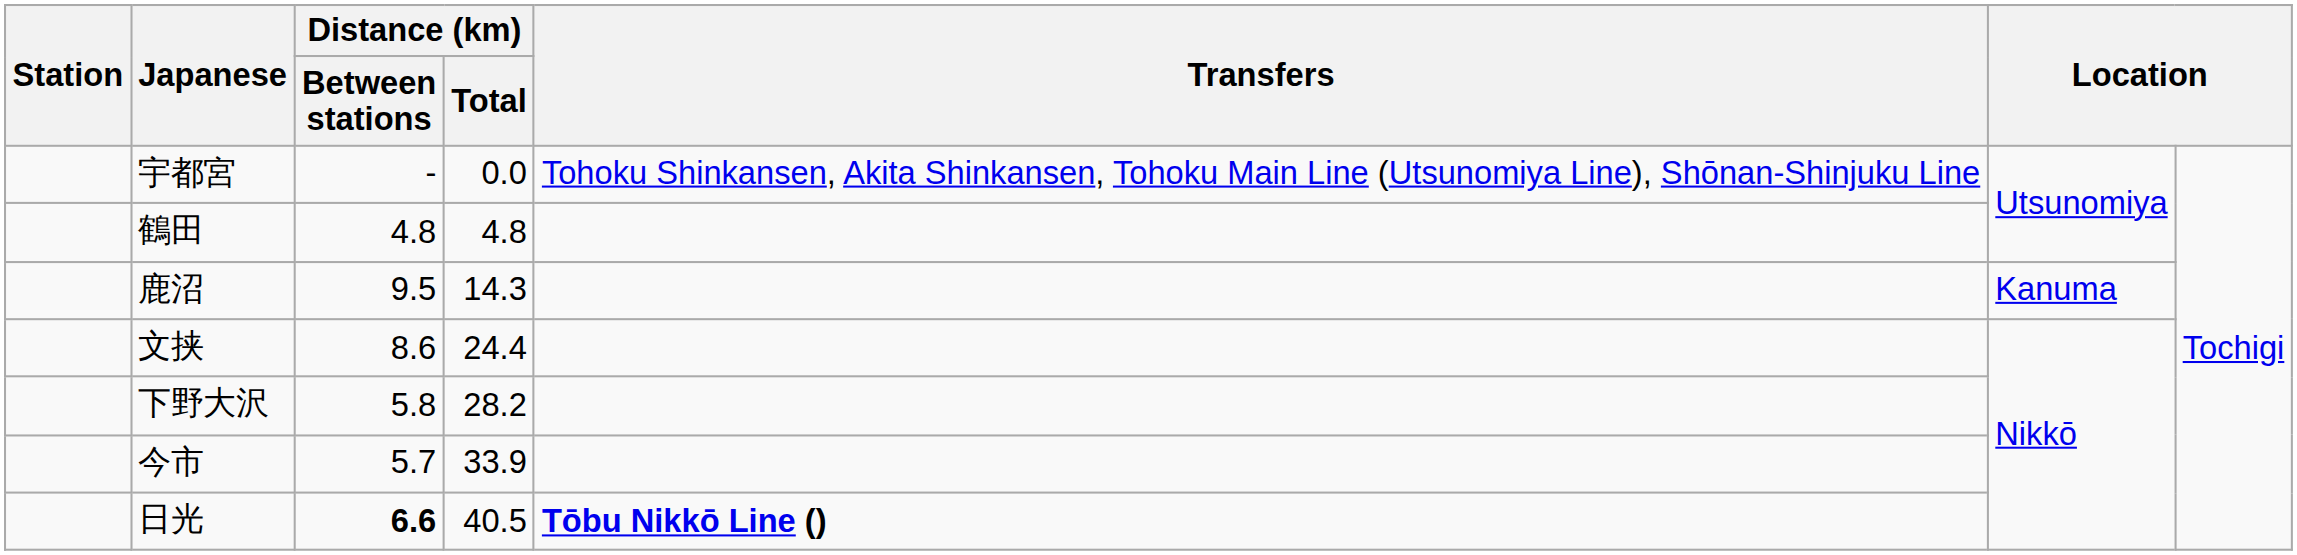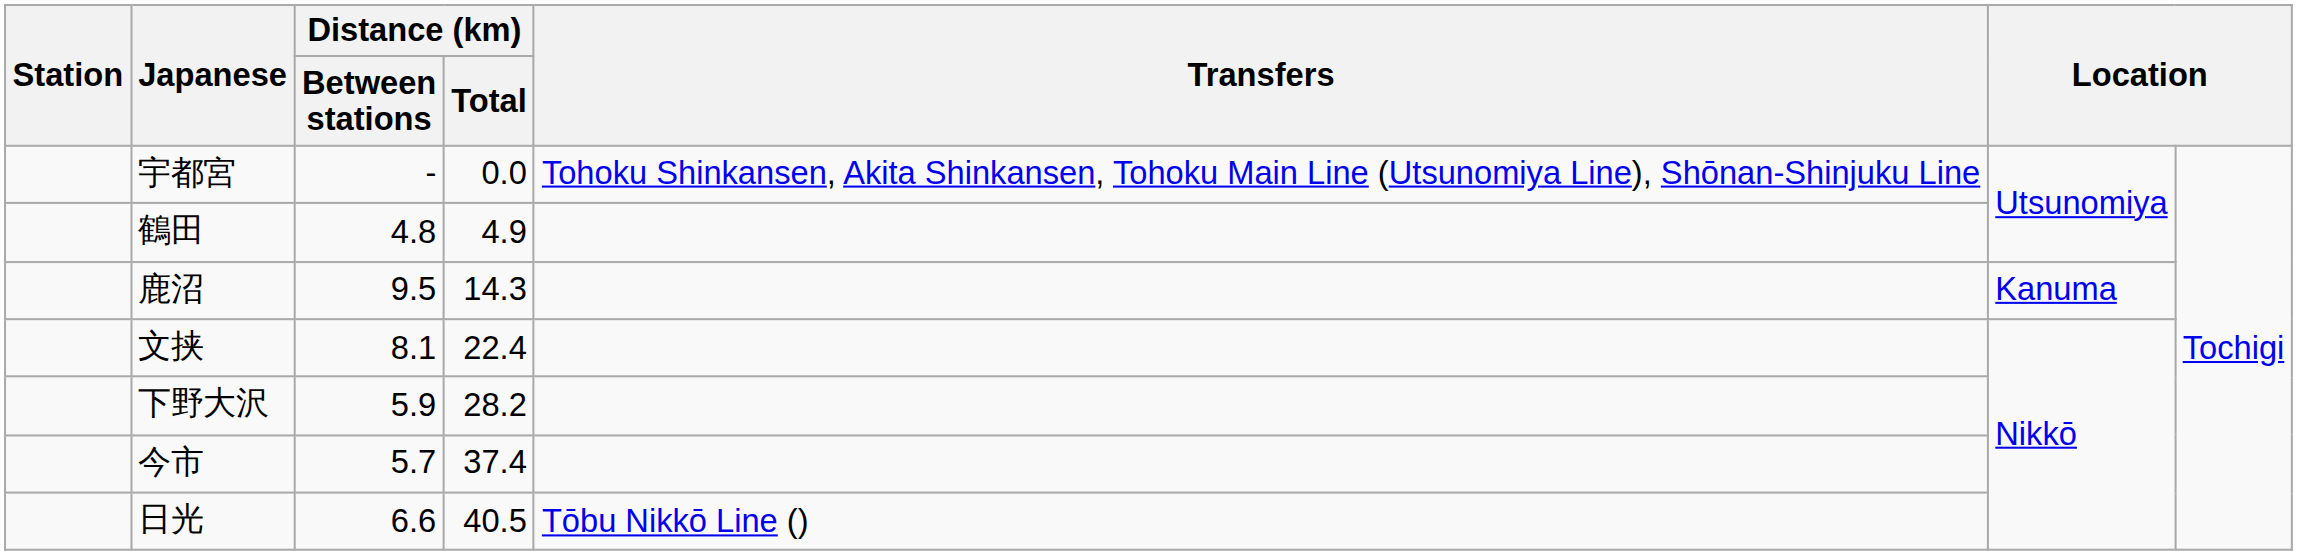鶴田 | Distance (km) / Total: 4.8 -> 4.9
文挟 | Distance (km) / Between stations: 8.6 -> 8.1
文挟 | Distance (km) / Total: 24.4 -> 22.4
下野大沢 | Distance (km) / Between stations: 5.8 -> 5.9
今市 | Distance (km) / Total: 33.9 -> 37.4
日光 | Distance (km) / Between stations: bold -> normal
日光 | Transfers: bold -> normal
